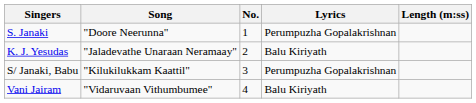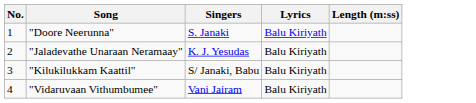columns swapped: No. <-> Singers
"Doore Neerunna" | Lyrics: Perumpuzha Gopalakrishnan -> Balu Kiriyath
"Kilukilukkam Kaattil" | Lyrics: Perumpuzha Gopalakrishnan -> Balu Kiriyath
